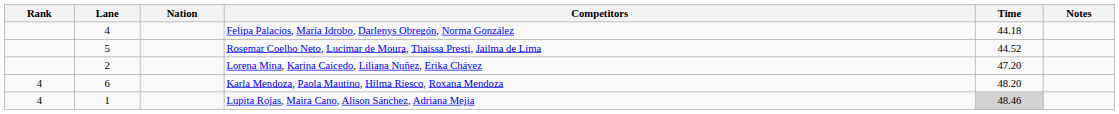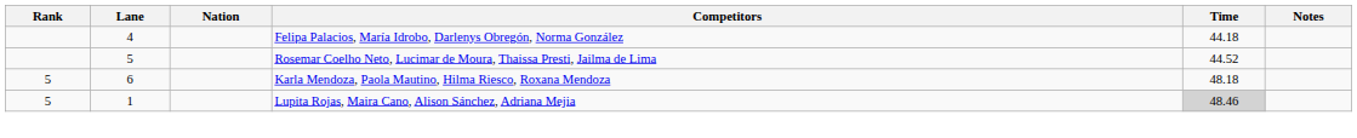- row: 2 | Lorena Mina, Karina Caicedo, Liliana Nuñez, Erika Chávez | 47.20
Karla Mendoza, Paola Mautino, Hilma Riesco, Roxana Mendoza | Rank: 4 -> 5
Karla Mendoza, Paola Mautino, Hilma Riesco, Roxana Mendoza | Time: 48.20 -> 48.18
Lupita Rojas, Maira Cano, Alison Sánchez, Adriana Mejia | Rank: 4 -> 5
